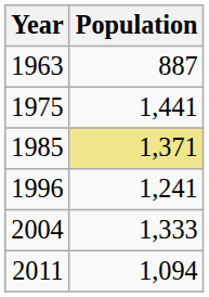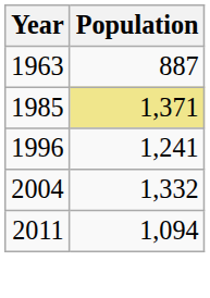- row: 1975 | 1,441
2004 | Population: 1,333 -> 1,332
